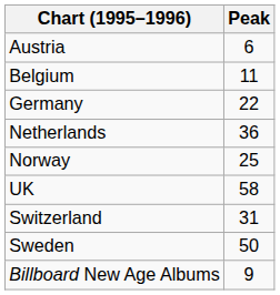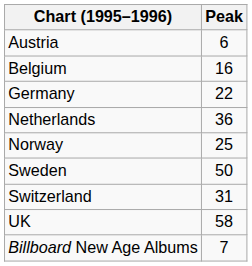Belgium | Peak: 11 -> 16
rows swapped: Sweden <-> UK
Billboard New Age Albums | Peak: 9 -> 7
